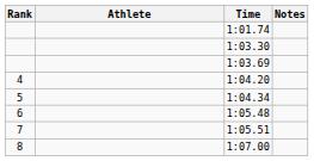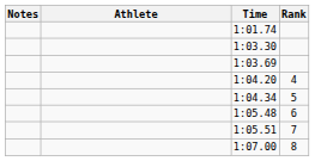columns swapped: Rank <-> Notes
